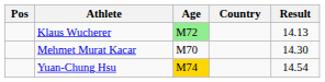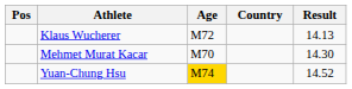Klaus Wucherer | Age: lightgreen background -> no background
Yuan-Chung Hsu | Result: 14.54 -> 14.52
